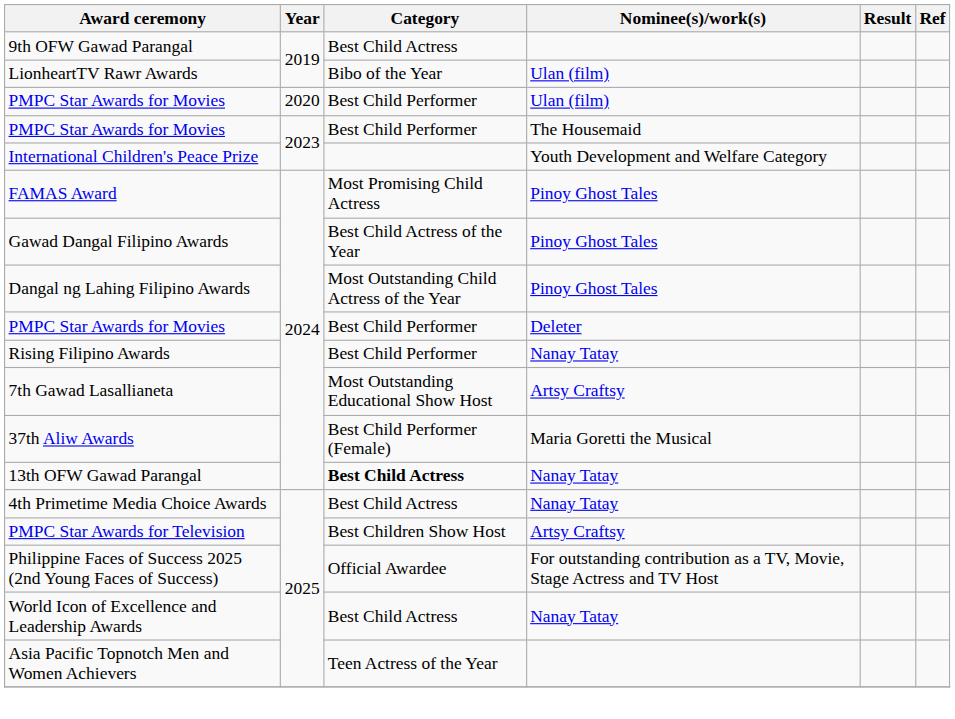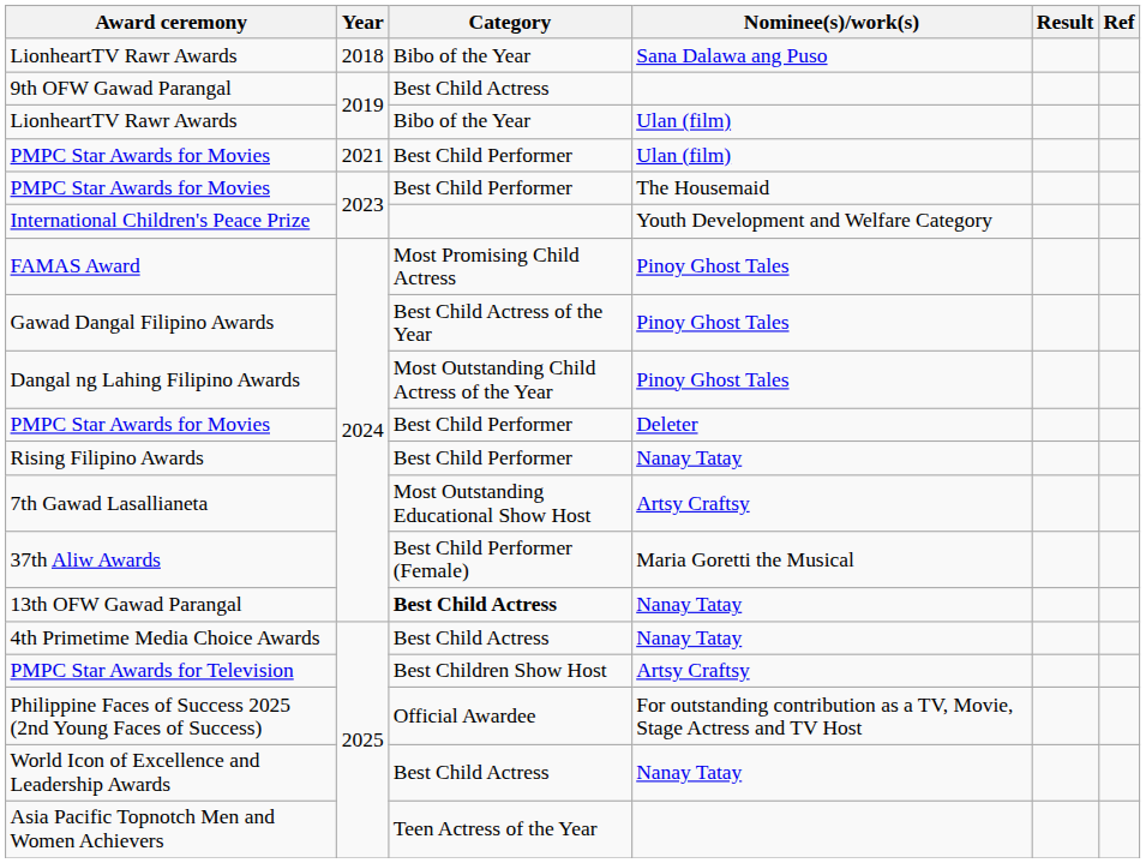+ row: LionheartTV Rawr Awards | 2018 | Bibo of the Year | Sana Dalawa ang Puso
PMPC Star Awards for Movies / Ulan (film) | Year: 2020 -> 2021
